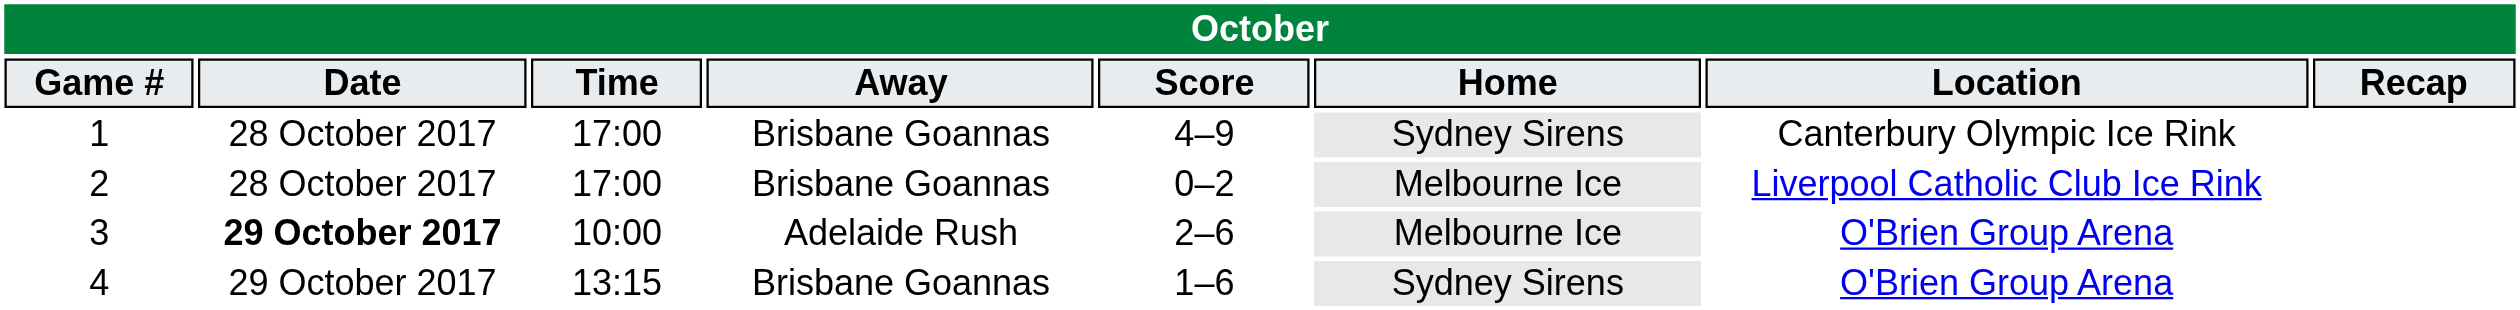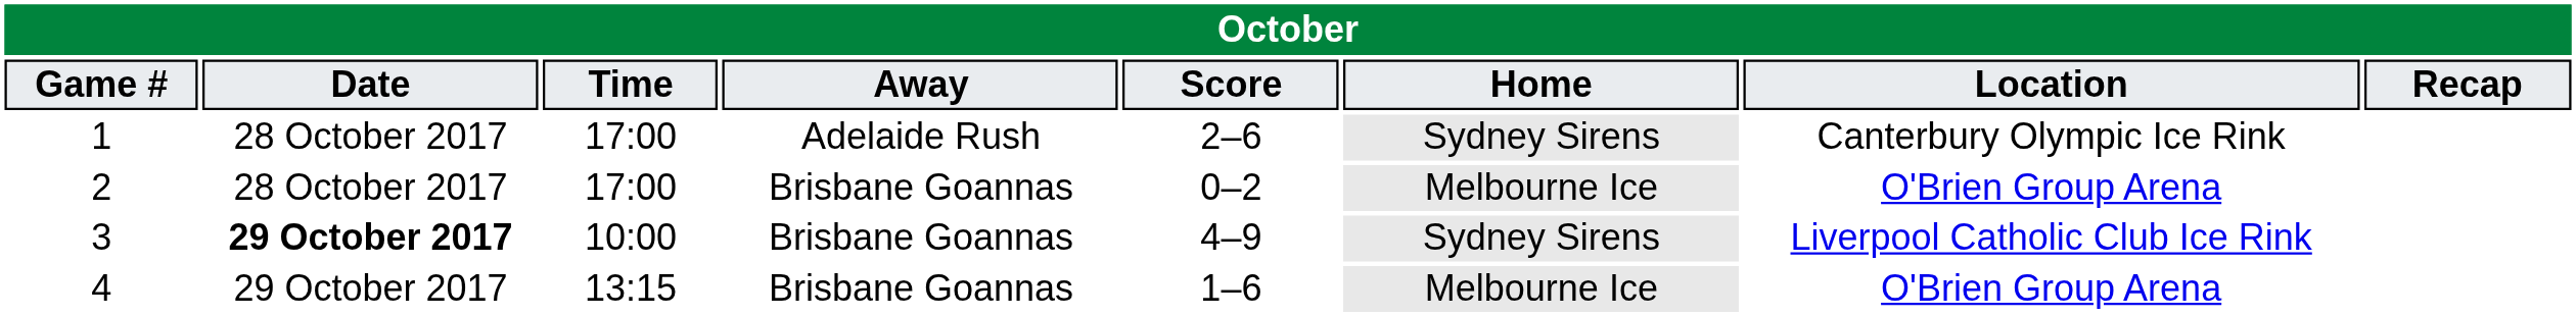1 | Away: Brisbane Goannas -> Adelaide Rush
1 | Score: 4–9 -> 2–6
2 | Location: Liverpool Catholic Club Ice Rink -> O'Brien Group Arena
3 | Away: Adelaide Rush -> Brisbane Goannas
3 | Score: 2–6 -> 4–9
3 | Home: Melbourne Ice -> Sydney Sirens
3 | Location: O'Brien Group Arena -> Liverpool Catholic Club Ice Rink
4 | Home: Sydney Sirens -> Melbourne Ice
